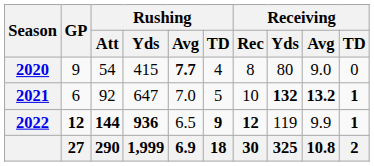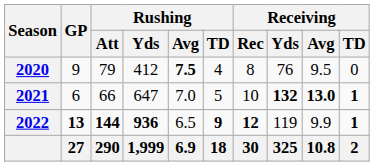2020 | Rushing / Att: 54 -> 79
2020 | Rushing / Yds: 415 -> 412
2020 | Rushing / Avg: 7.7 -> 7.5
2020 | Receiving / Yds: 80 -> 76
2020 | Receiving / Avg: 9.0 -> 9.5
2021 | Rushing / Att: 92 -> 66
2021 | Receiving / Avg: 13.2 -> 13.0
2022 | GP: 12 -> 13
